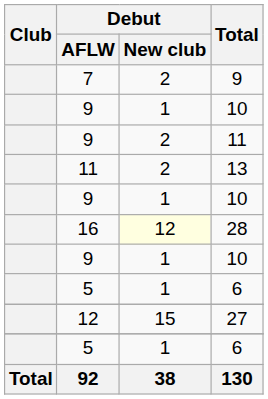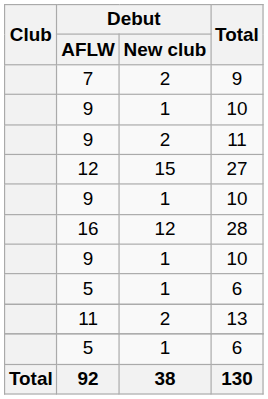rows swapped: 13 <-> 27
28 | Debut / New club: lightyellow background -> no background
